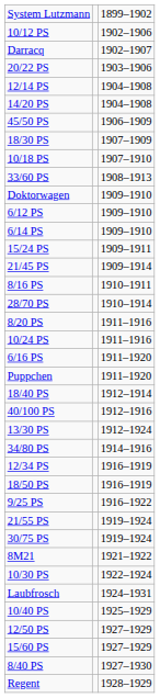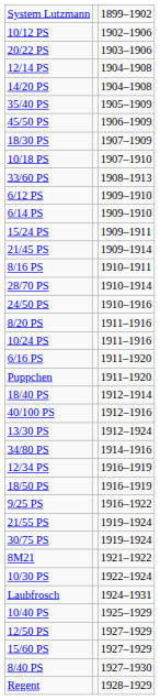- row: Darracq | 1902–1907
+ row: 35/40 PS | 1905–1909
- row: Doktorwagen | 1909–1910
+ row: 24/50 PS | 1910–1916
